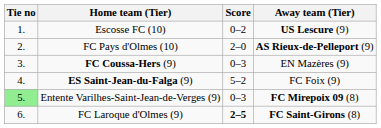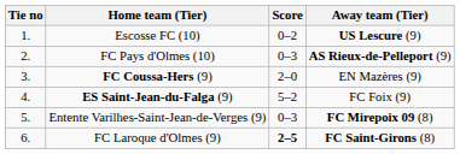FC Pays d'Olmes (10) | Score: 2–0 -> 0–3
FC Coussa-Hers (9) | Score: 0–3 -> 2–0
Entente Varilhes-Saint-Jean-de-Verges (9) | Tie no: lightgreen background -> no background
